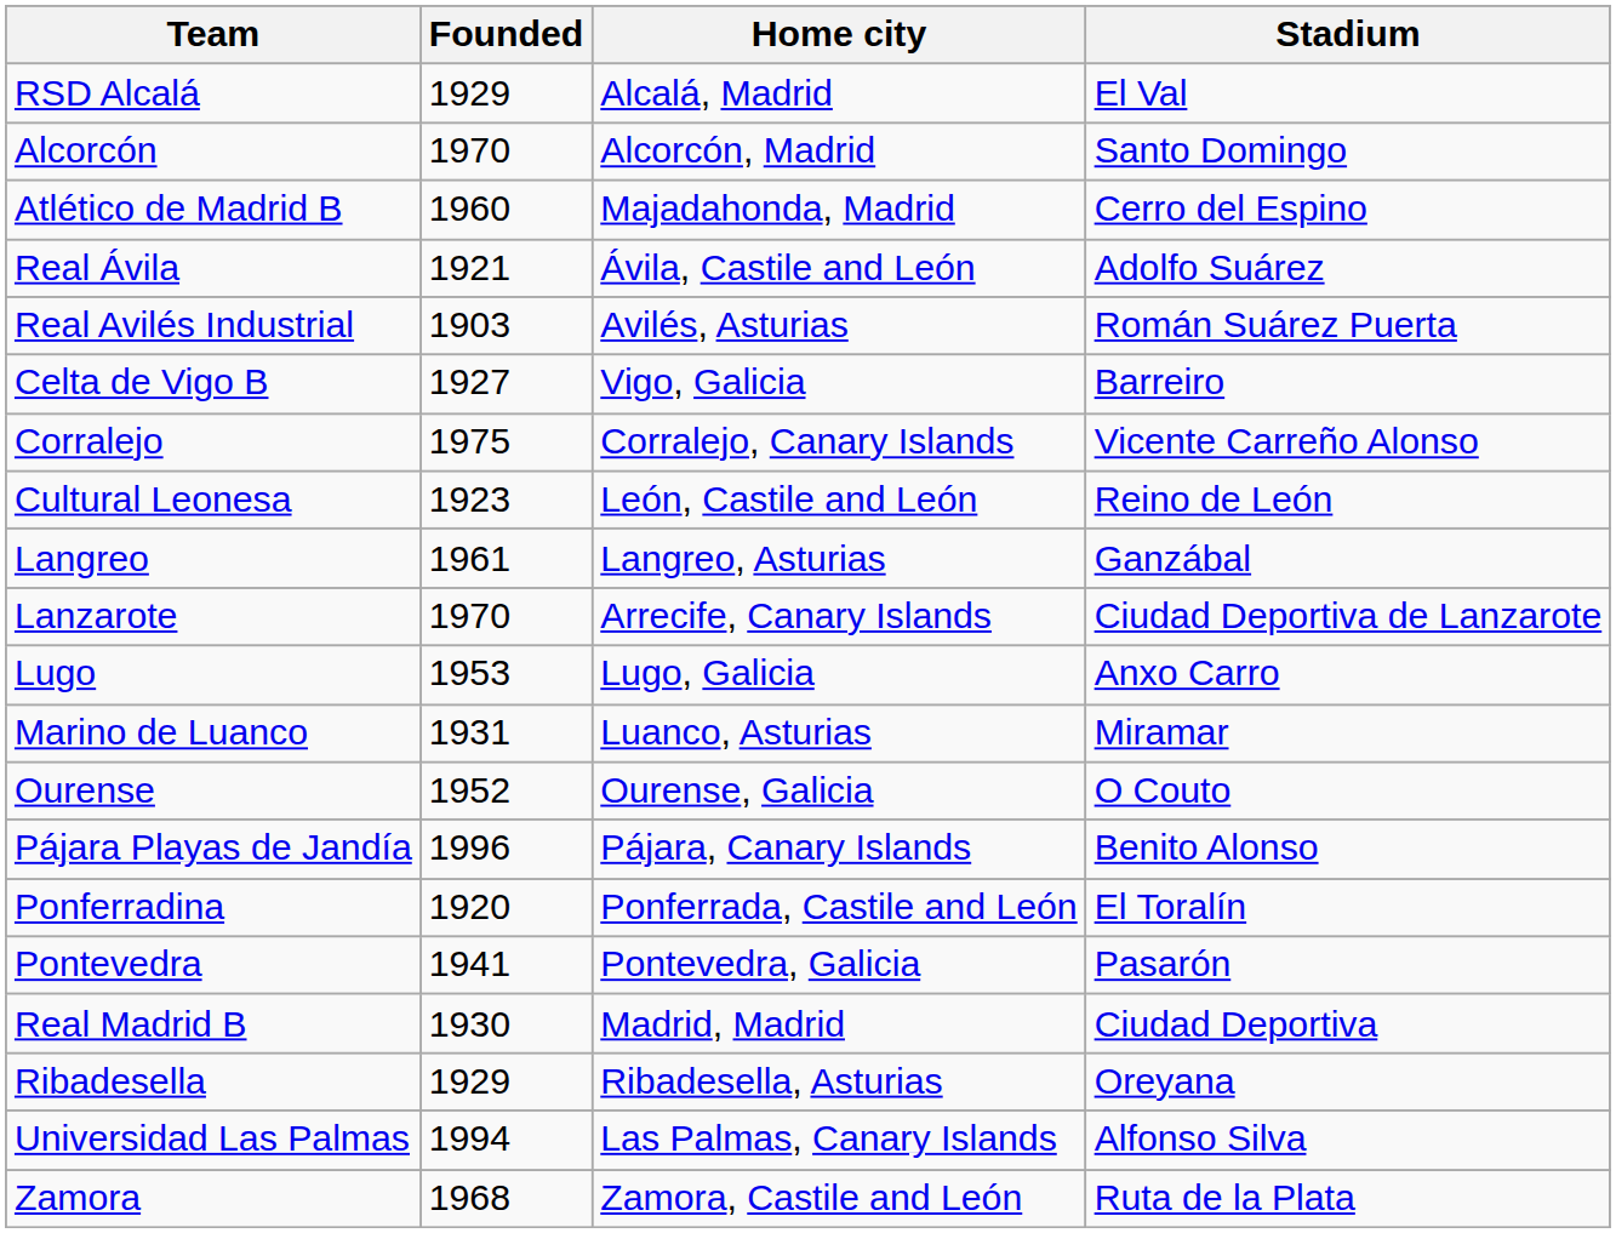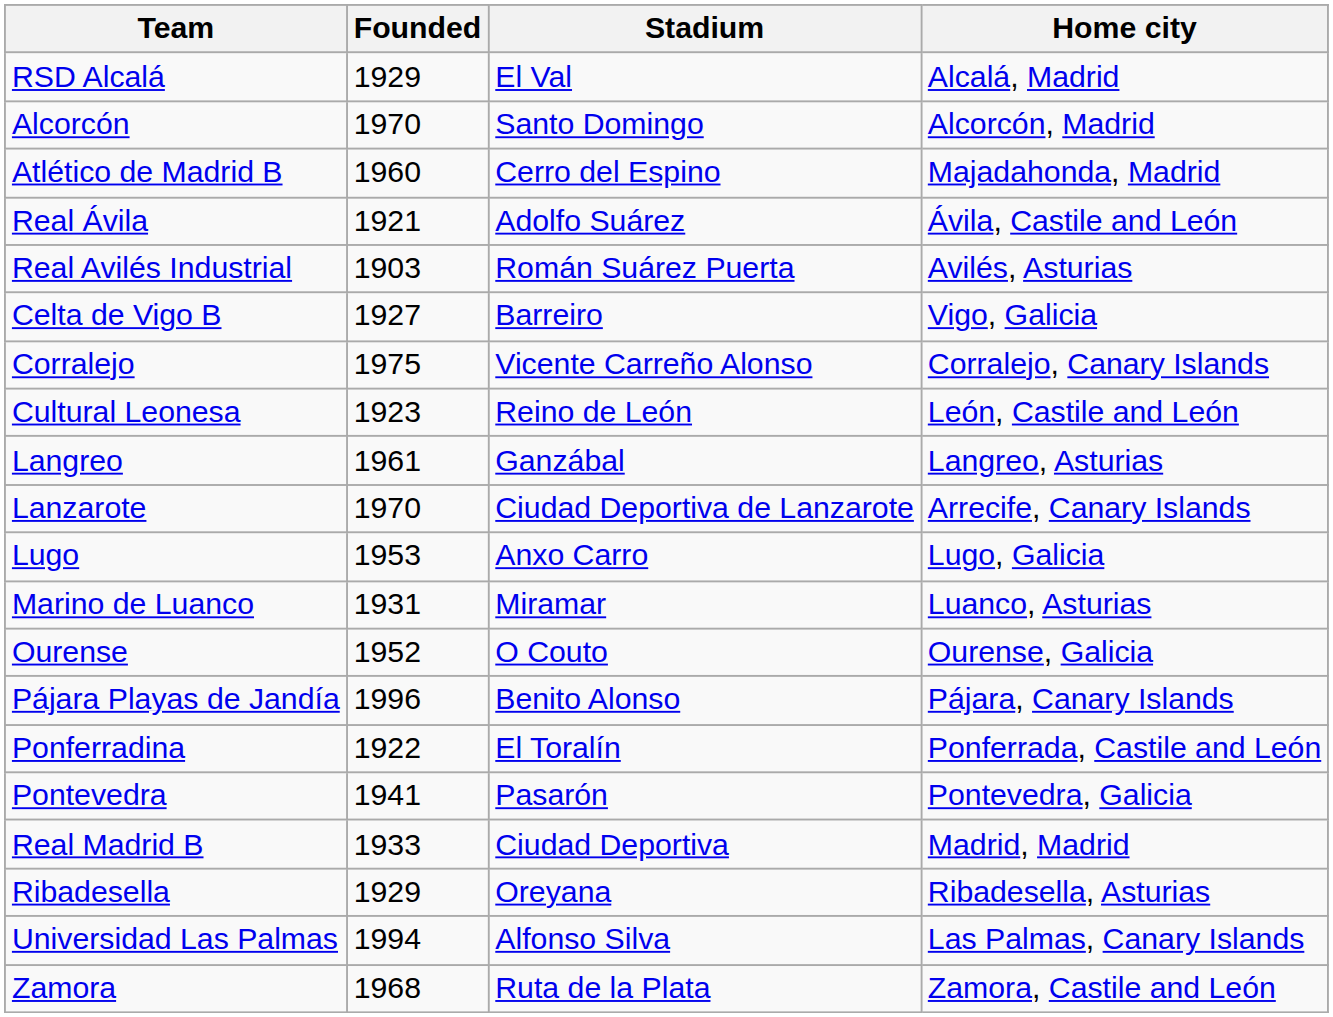columns swapped: Home city <-> Stadium
Ponferradina | Founded: 1920 -> 1922
Real Madrid B | Founded: 1930 -> 1933
